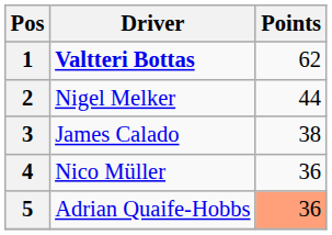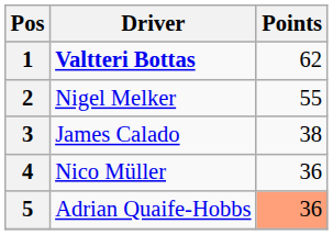2 | Points: 44 -> 55
